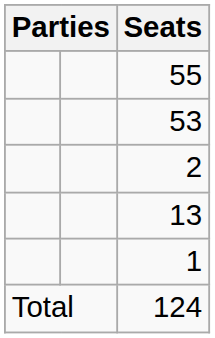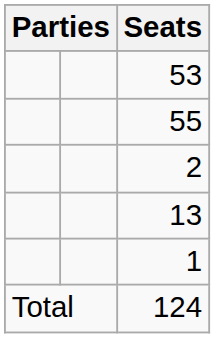rows swapped: 55 <-> 53
